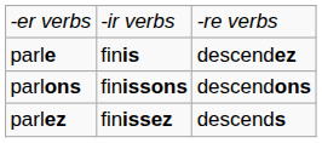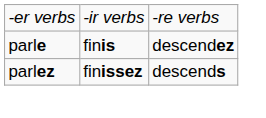- row: parlons | finissons | descendons
